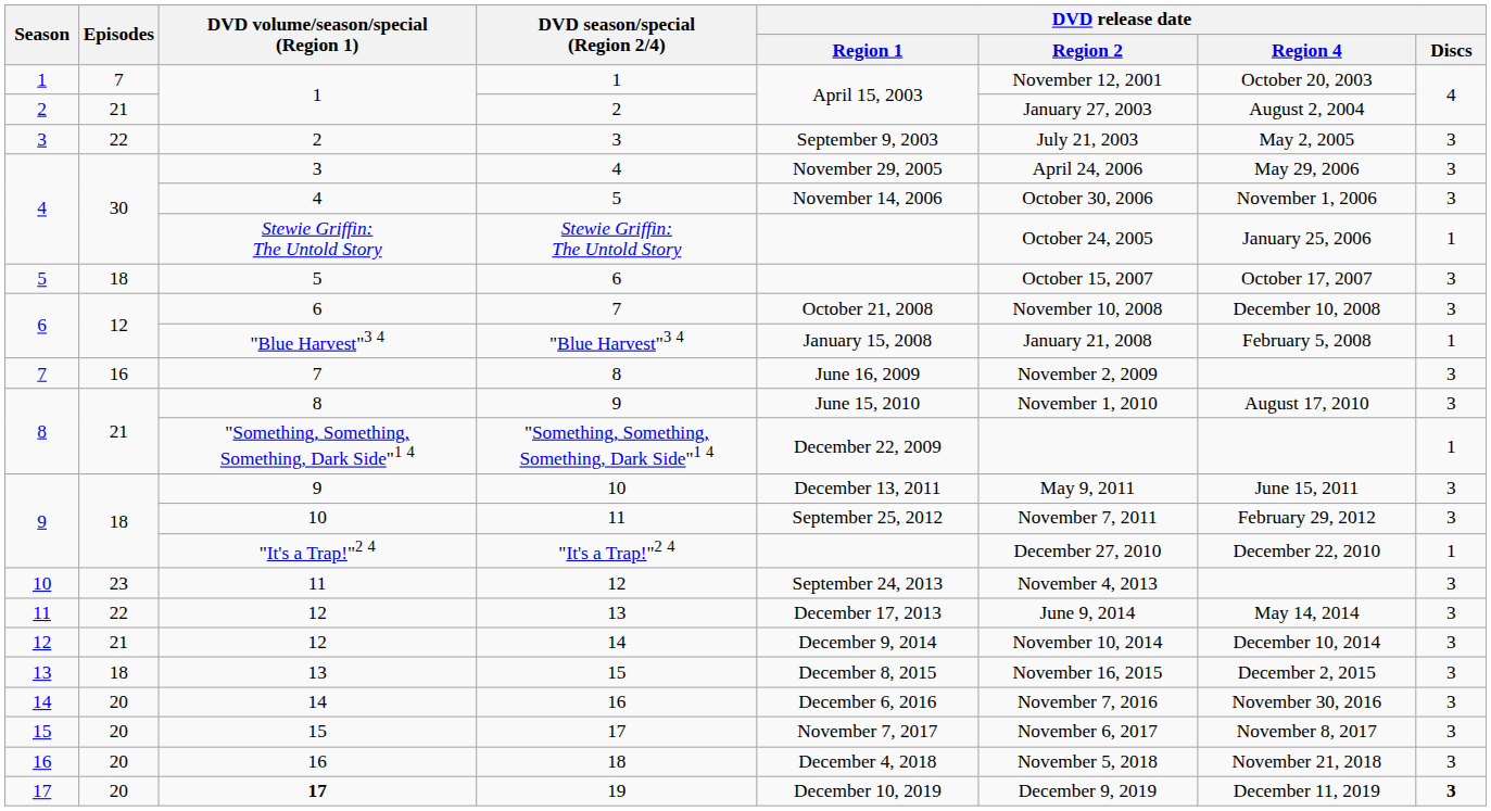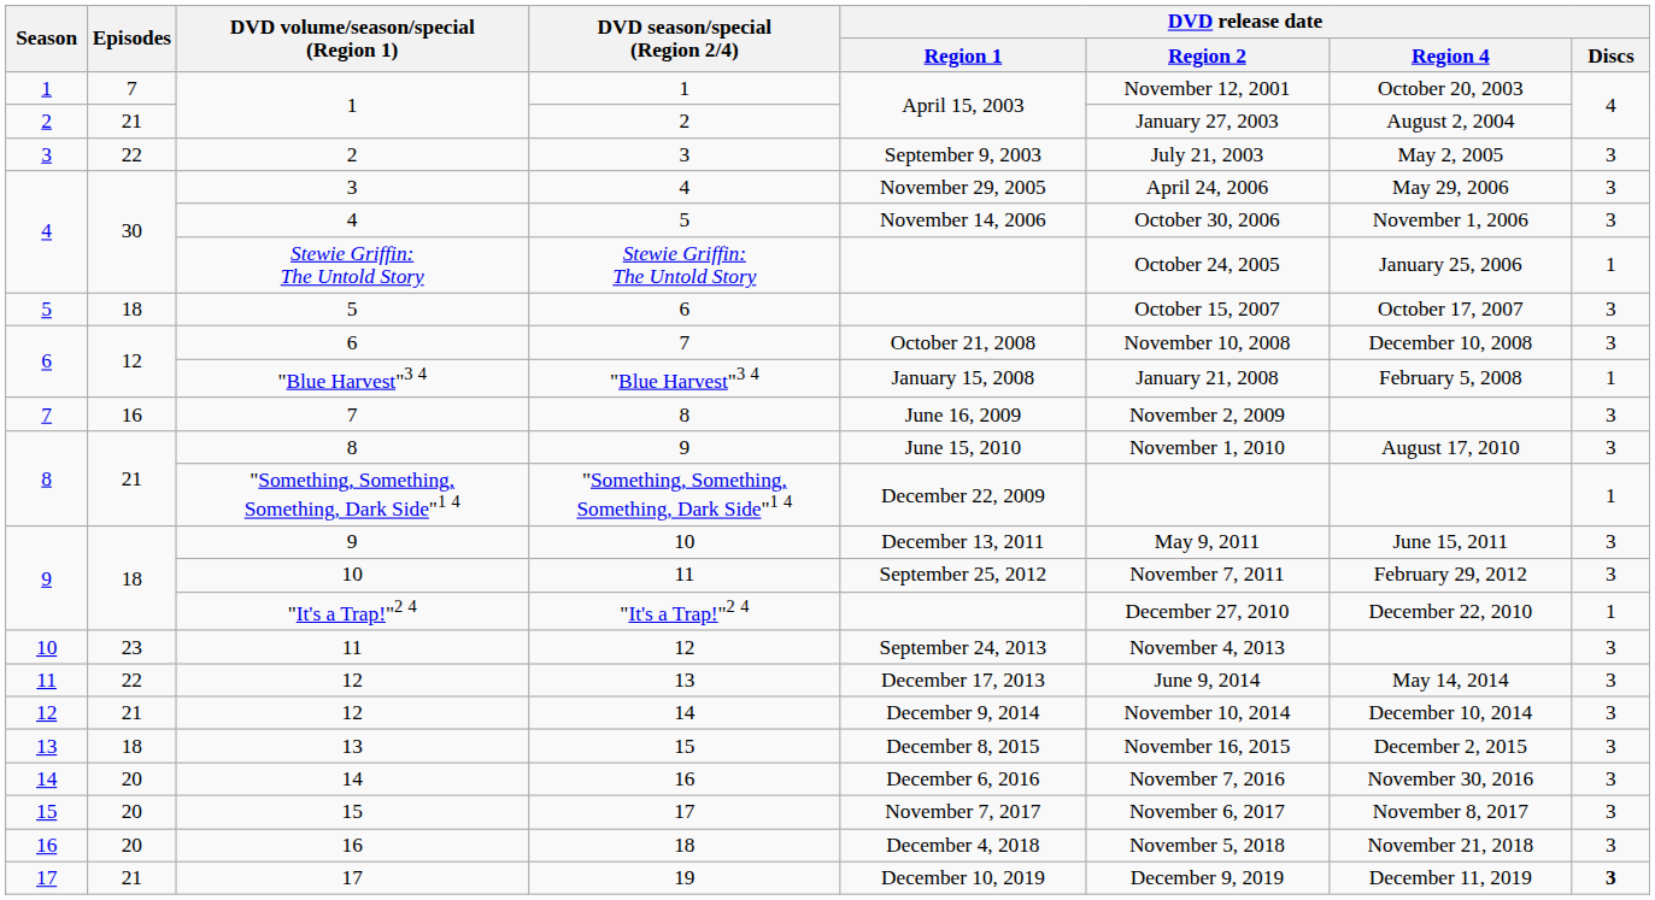19 | Episodes: 20 -> 21
19 | DVD volume/season/special (Region 1): bold -> normal
